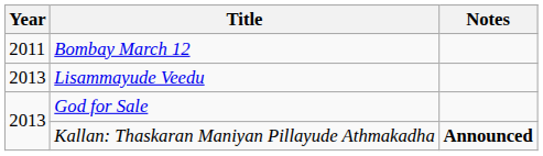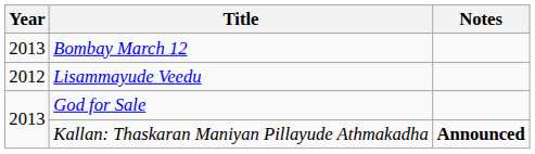Bombay March 12 | Year: 2011 -> 2013
Lisammayude Veedu | Year: 2013 -> 2012
